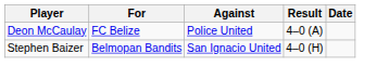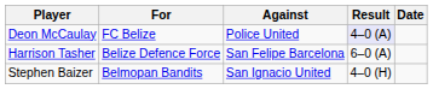Deon McCaulay | Result: no background -> lavender background
+ row: Harrison Tasher | Belize Defence Force | San Felipe Barcelona | 6–0 (A)
